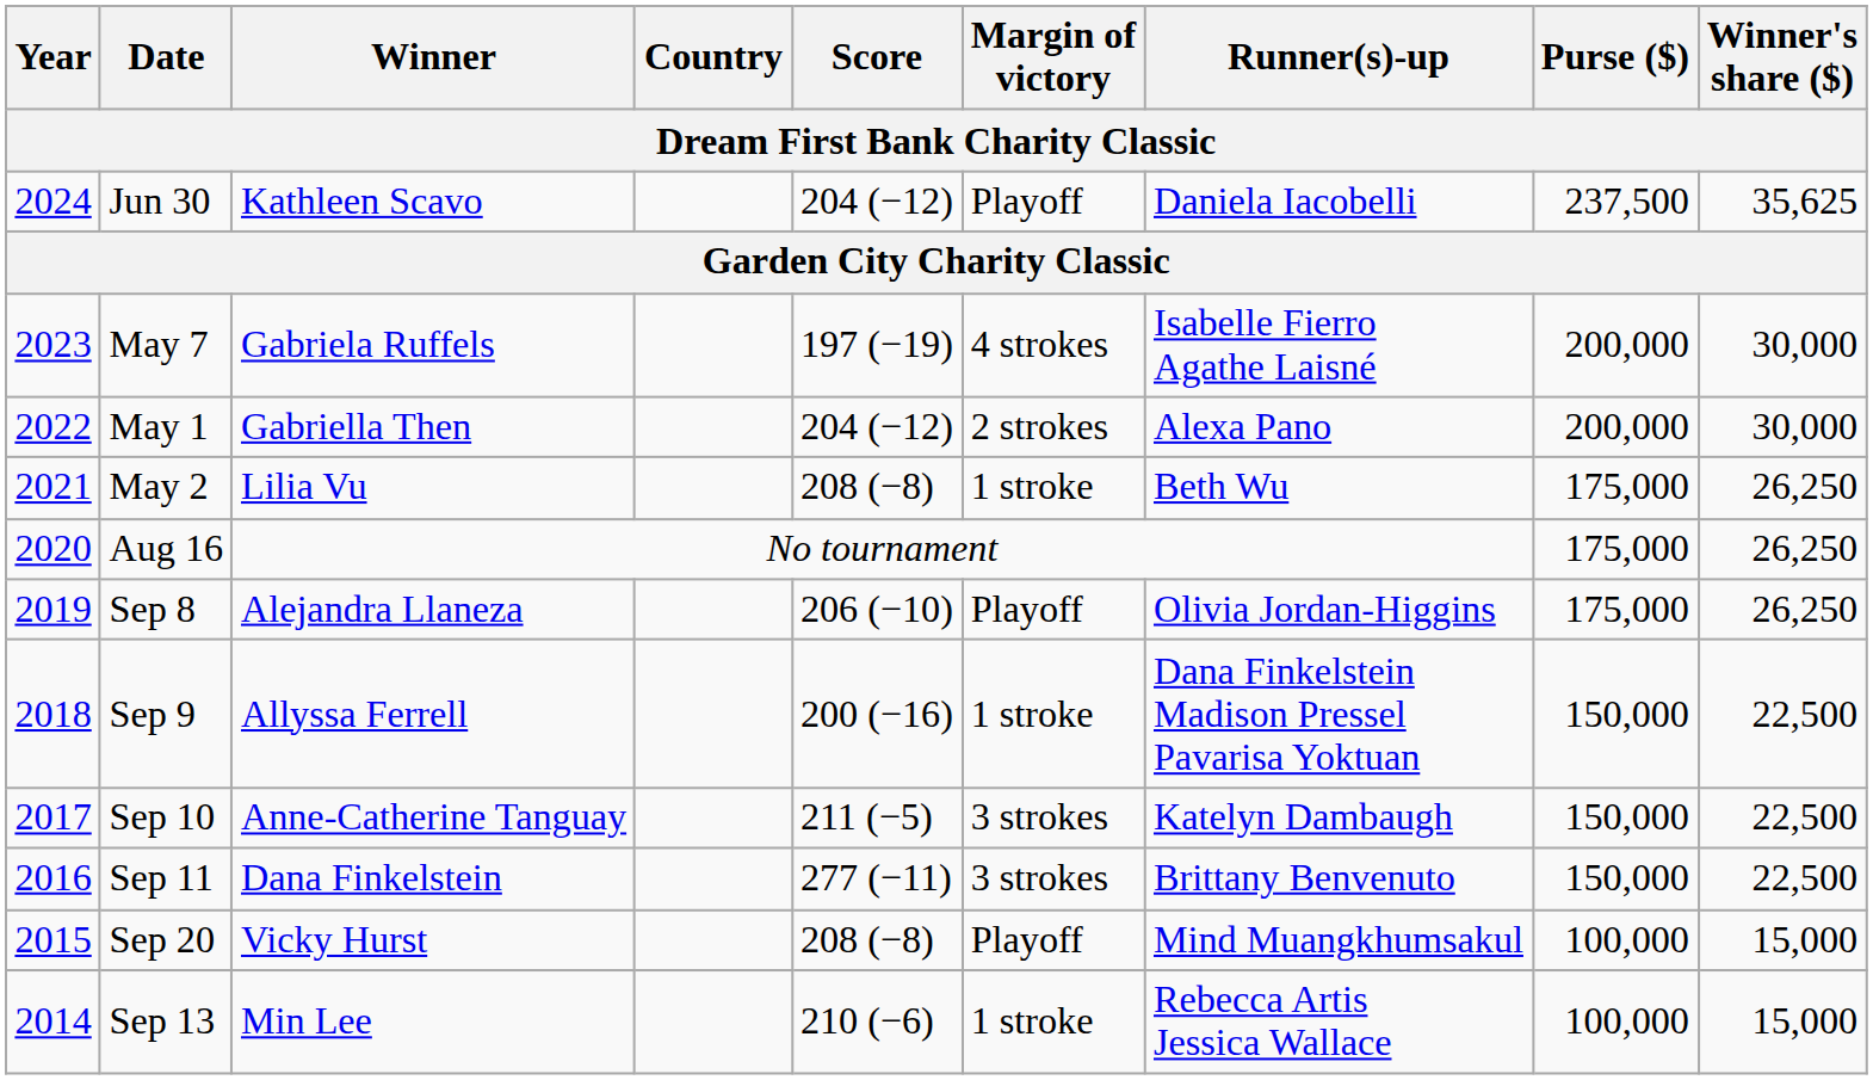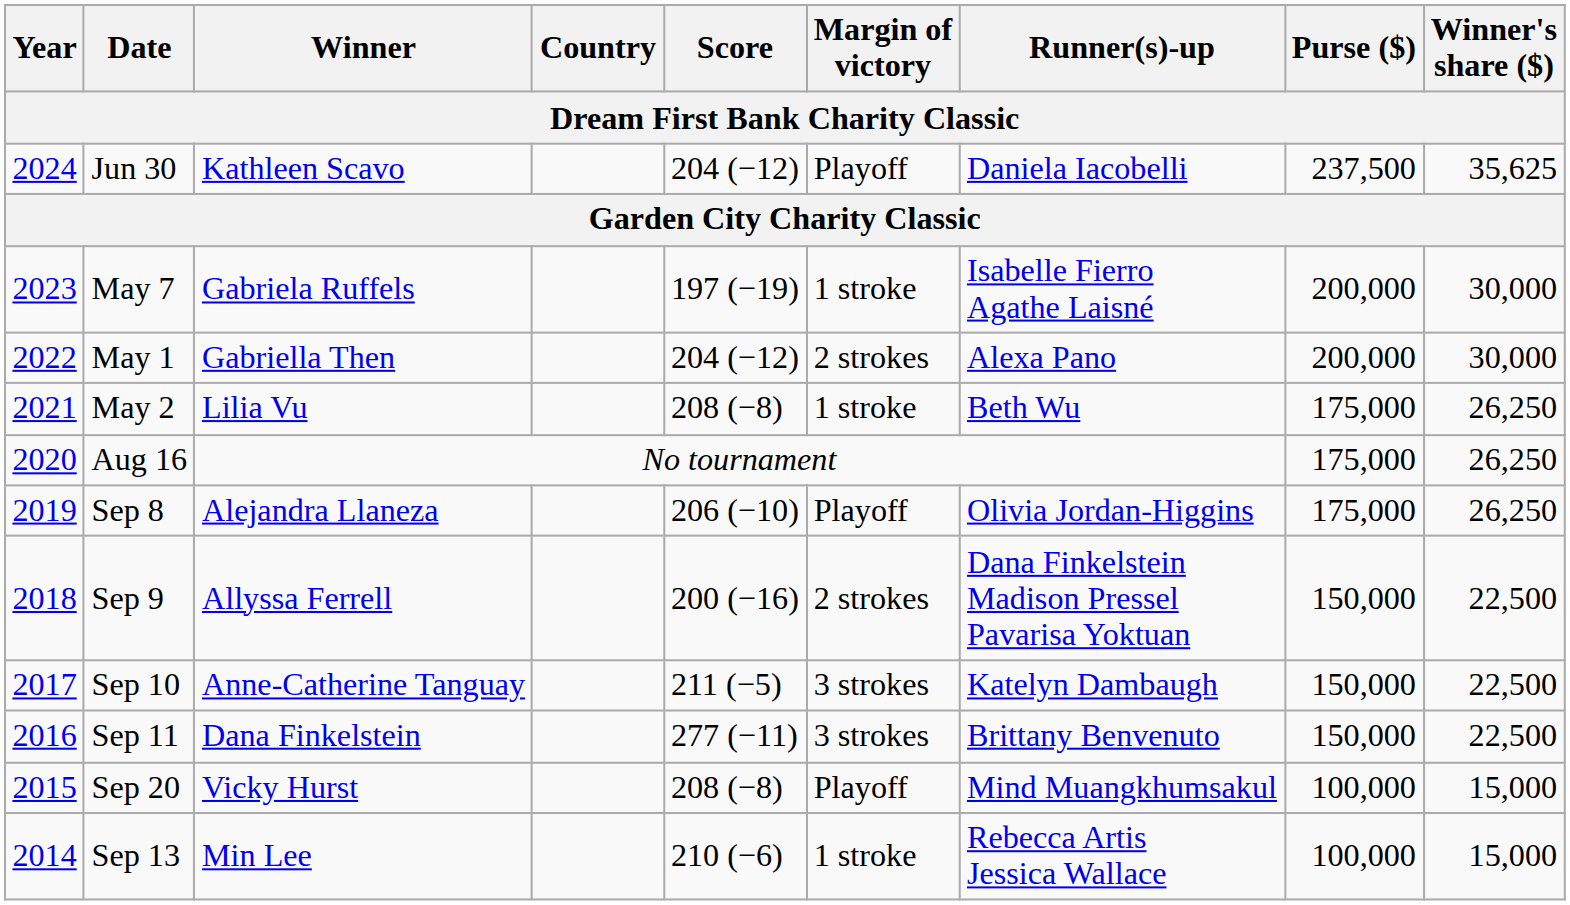May 7 | Margin of victory: 4 strokes -> 1 stroke
Sep 9 | Margin of victory: 1 stroke -> 2 strokes
